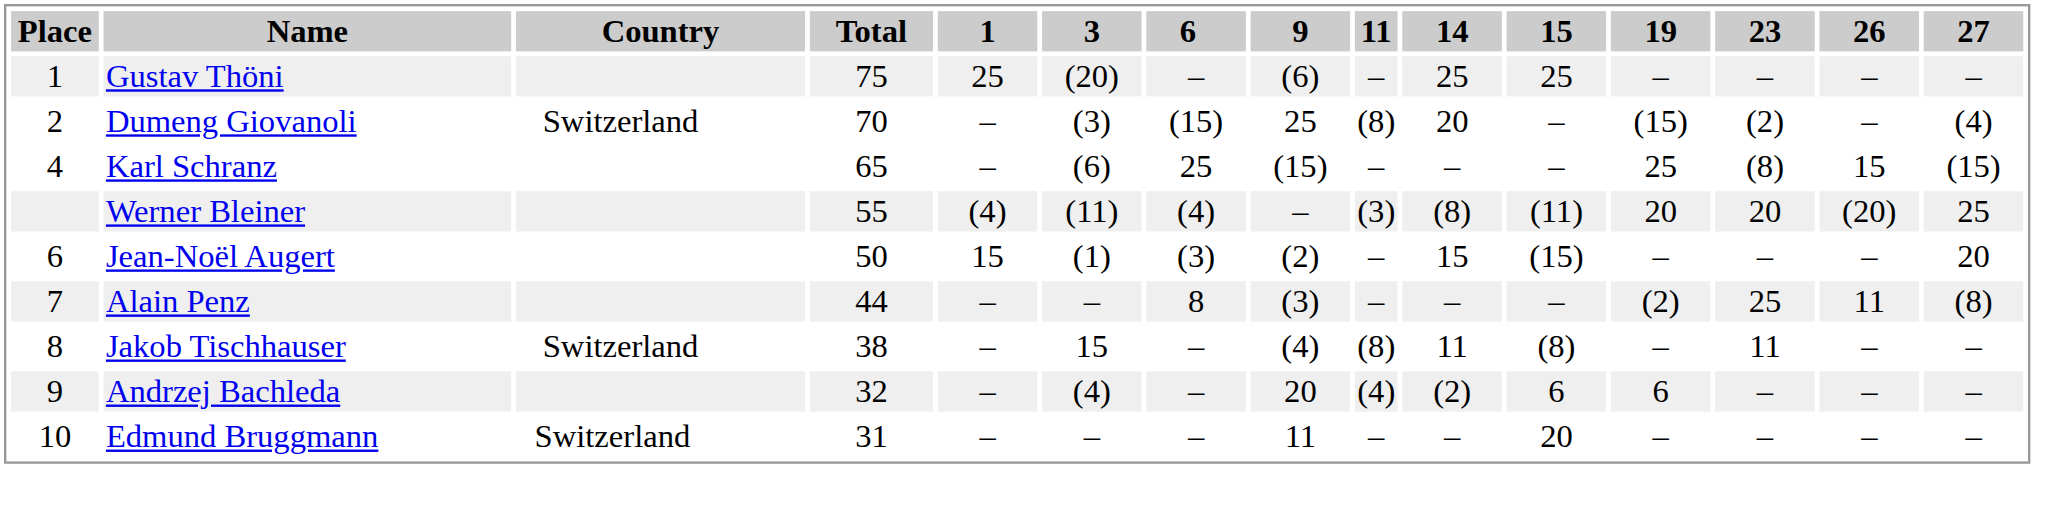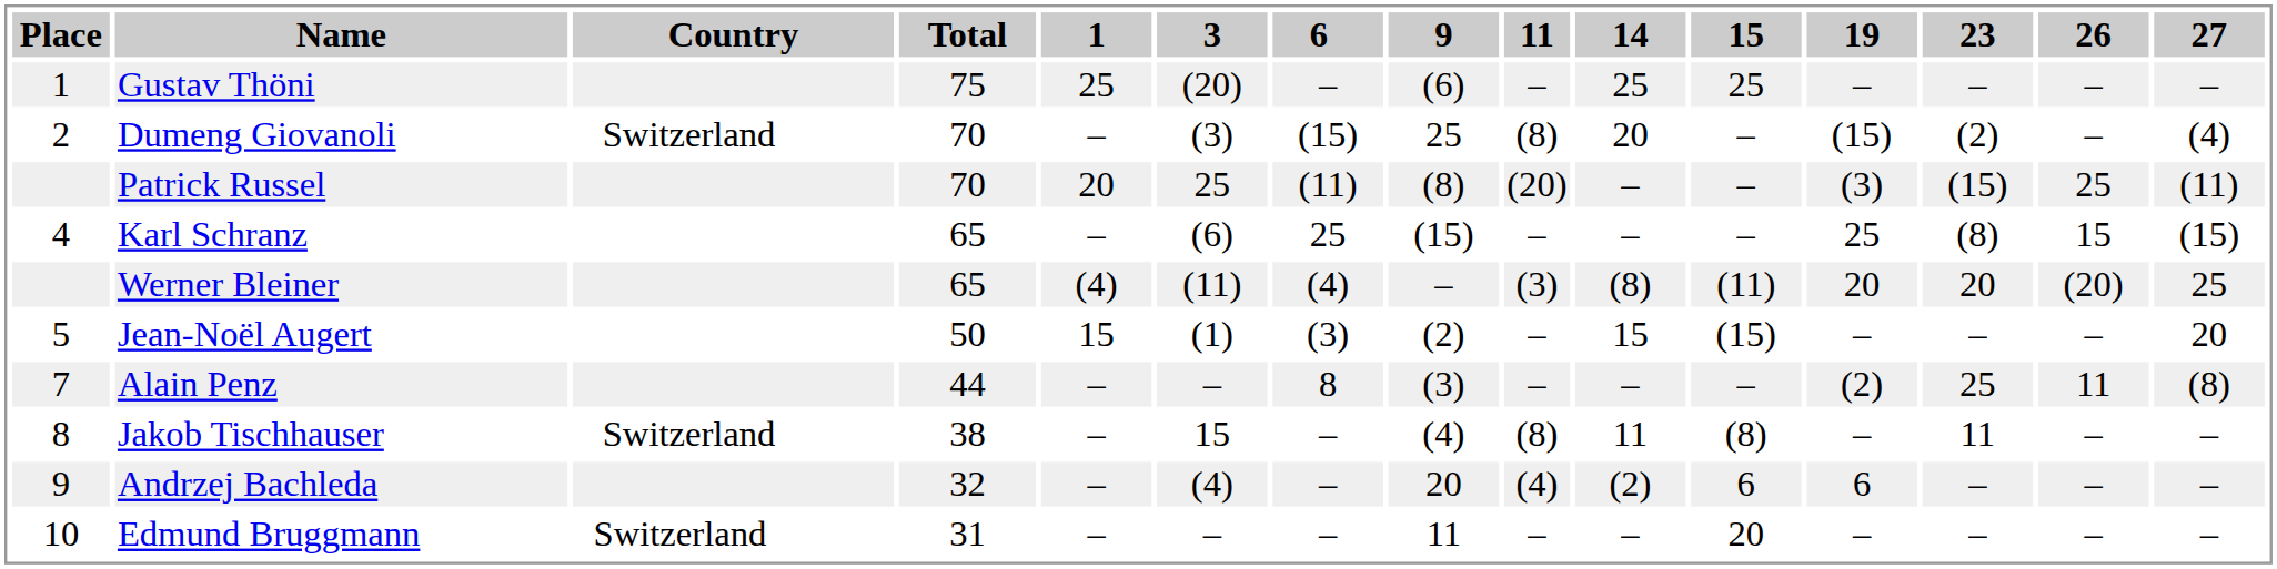+ row: Patrick Russel | 70 | 20 | 25 | (11) | (8) | (20) | – | – | (3) | (15) | 25 | (11)
Werner Bleiner | Total: 55 -> 65
Jean-Noël Augert | Place: 6 -> 5
